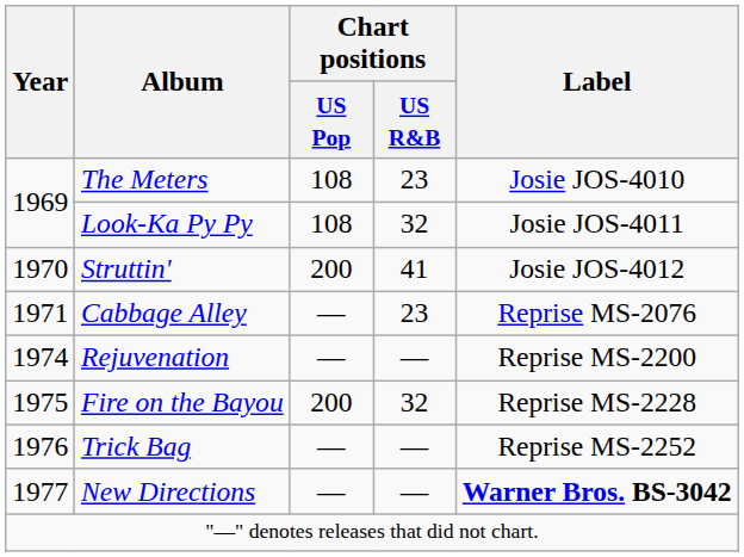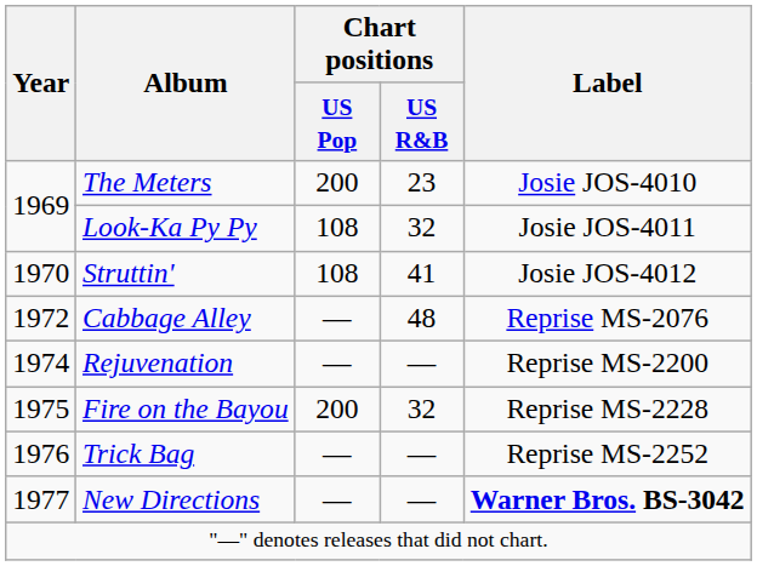The Meters | Chart positions / US Pop: 108 -> 200
Struttin' | Chart positions / US Pop: 200 -> 108
Cabbage Alley | Year: 1971 -> 1972
Cabbage Alley | Chart positions / US R&B: 23 -> 48
